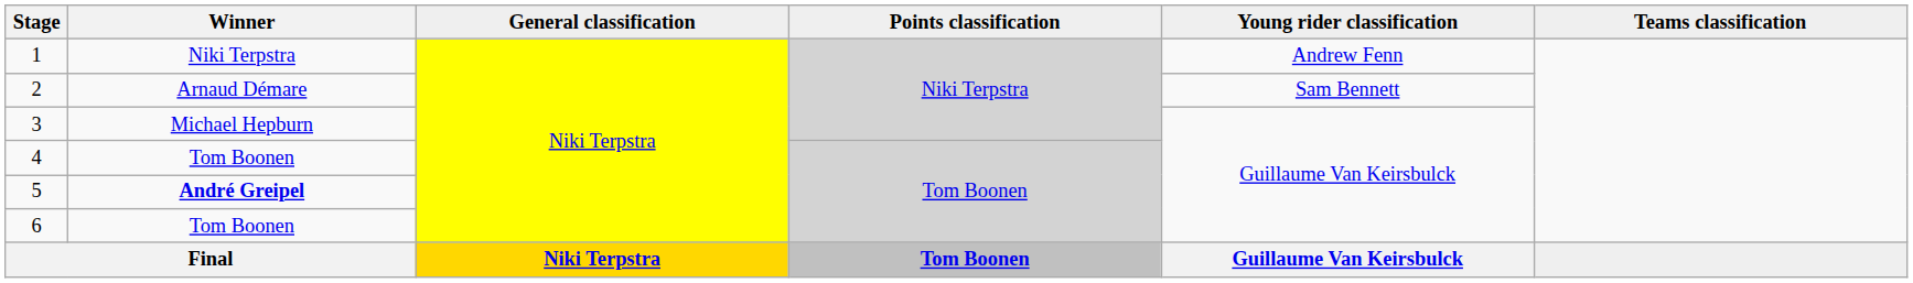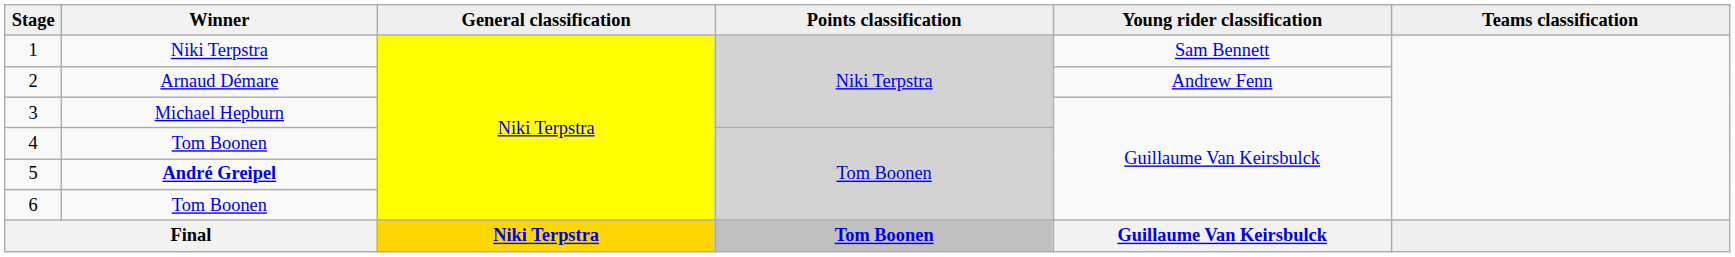1 | Young rider classification: Andrew Fenn -> Sam Bennett
2 | Young rider classification: Sam Bennett -> Andrew Fenn
